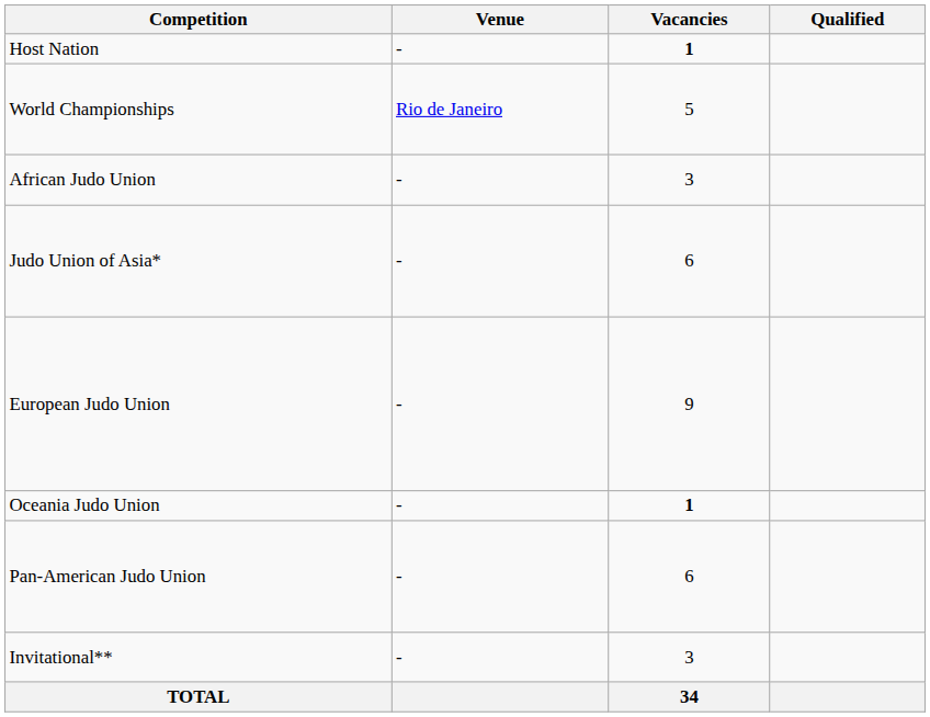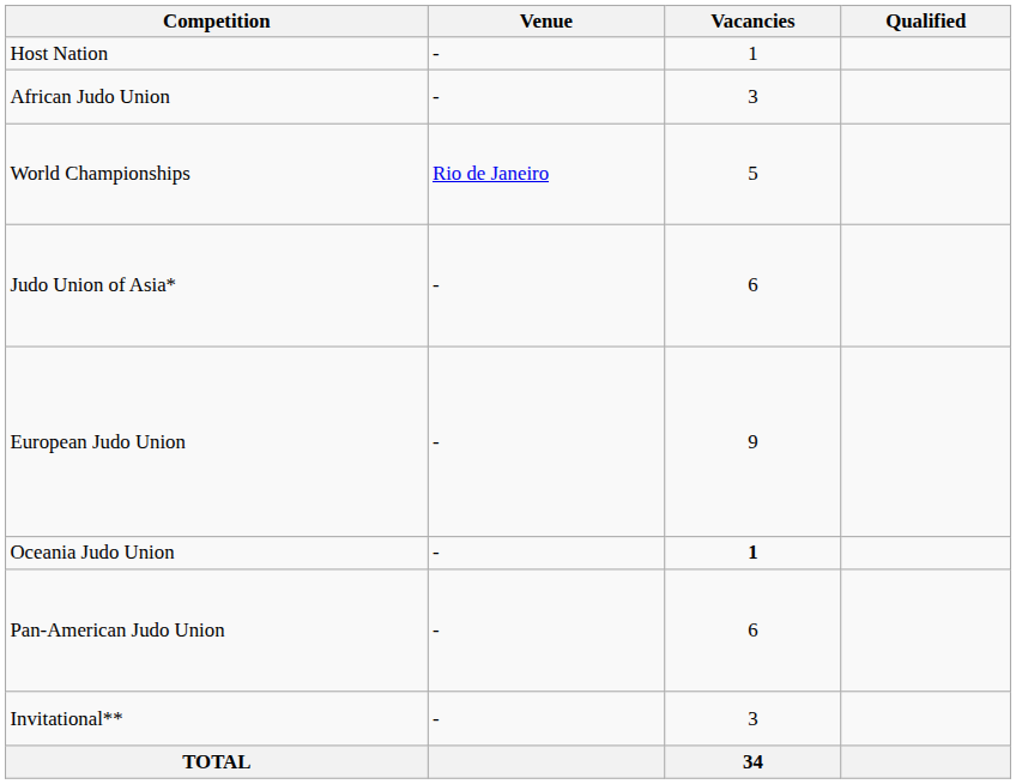Host Nation | Vacancies: bold -> normal
rows swapped: World Championships <-> African Judo Union
